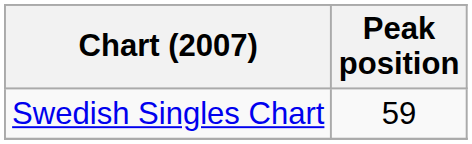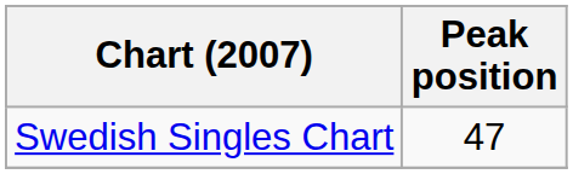Swedish Singles Chart | Peak position: 59 -> 47
